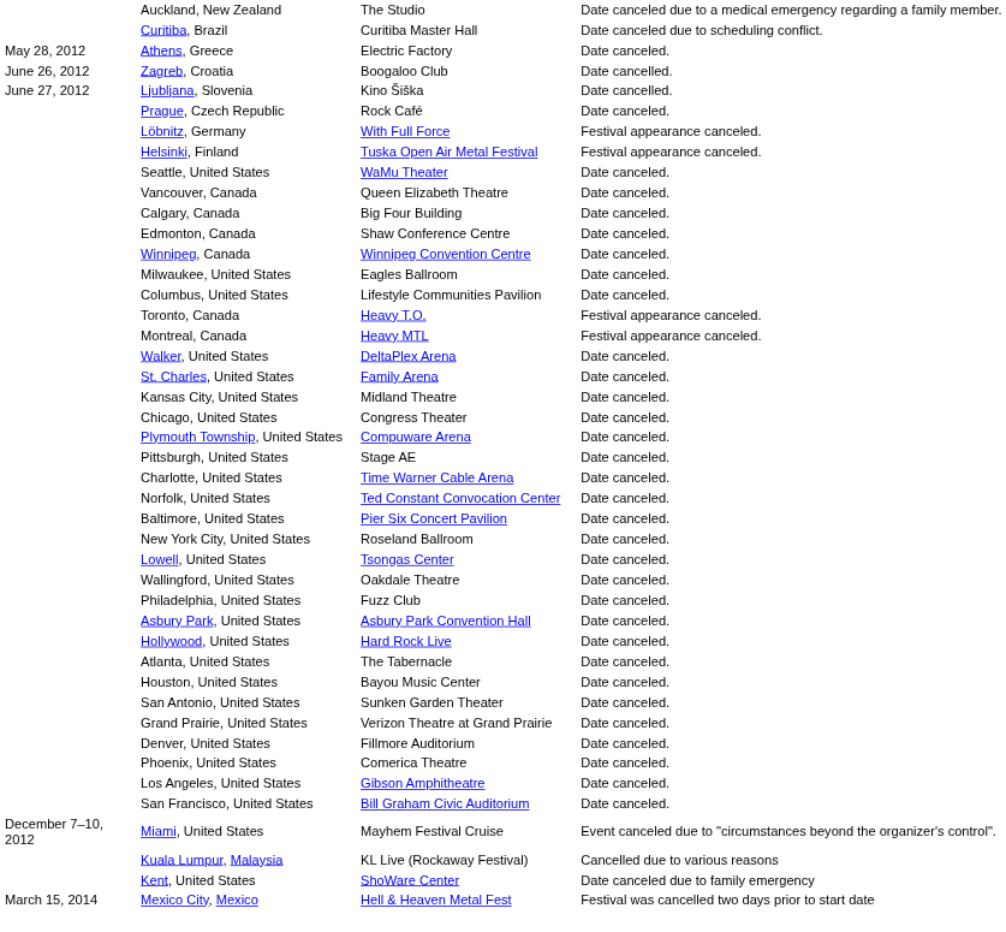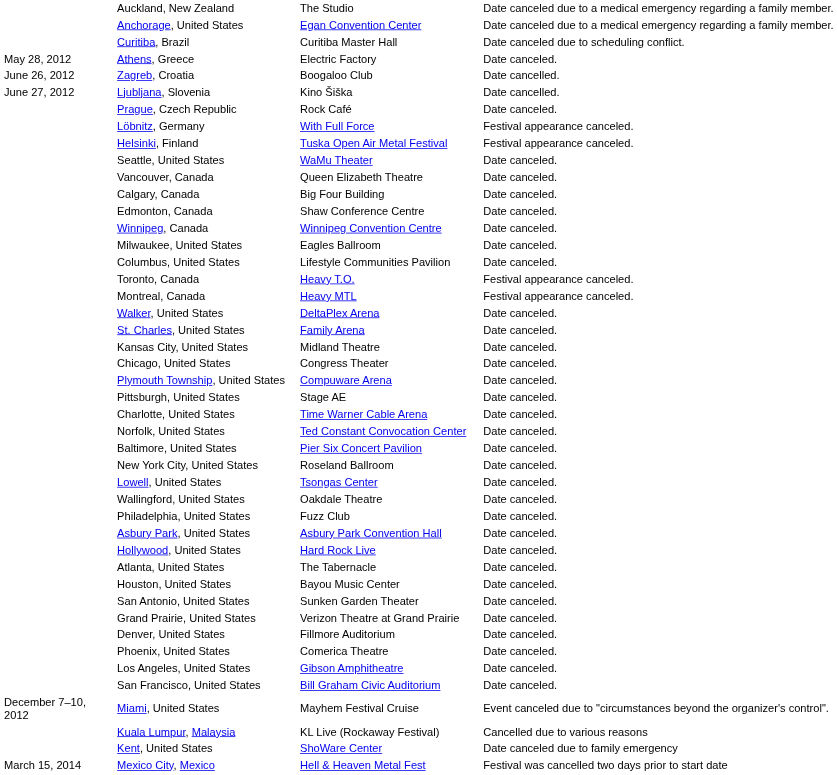+ row: Anchorage, United States | Egan Convention Center | Date canceled due to a medical emergency regarding a family member.
